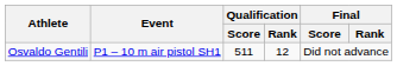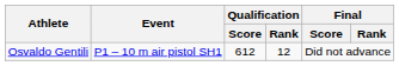Osvaldo Gentili | Qualification / Score: 511 -> 612
